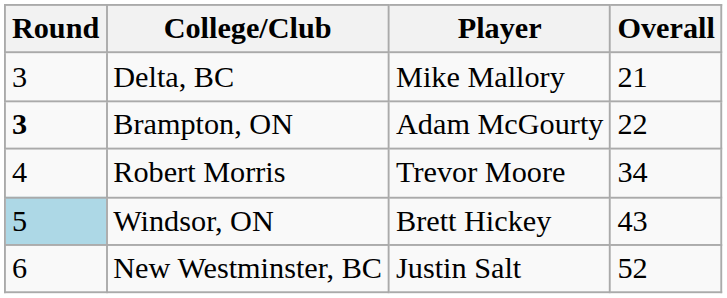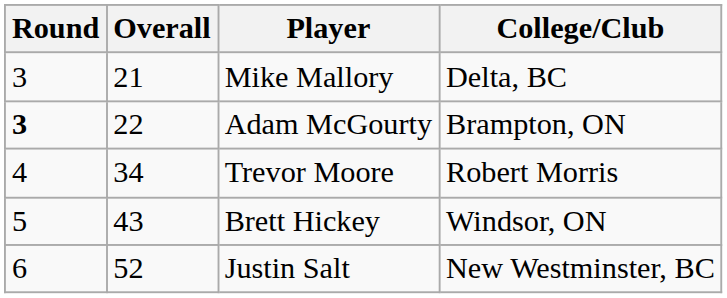columns swapped: Overall <-> College/Club
Brett Hickey | Round: lightblue background -> no background
